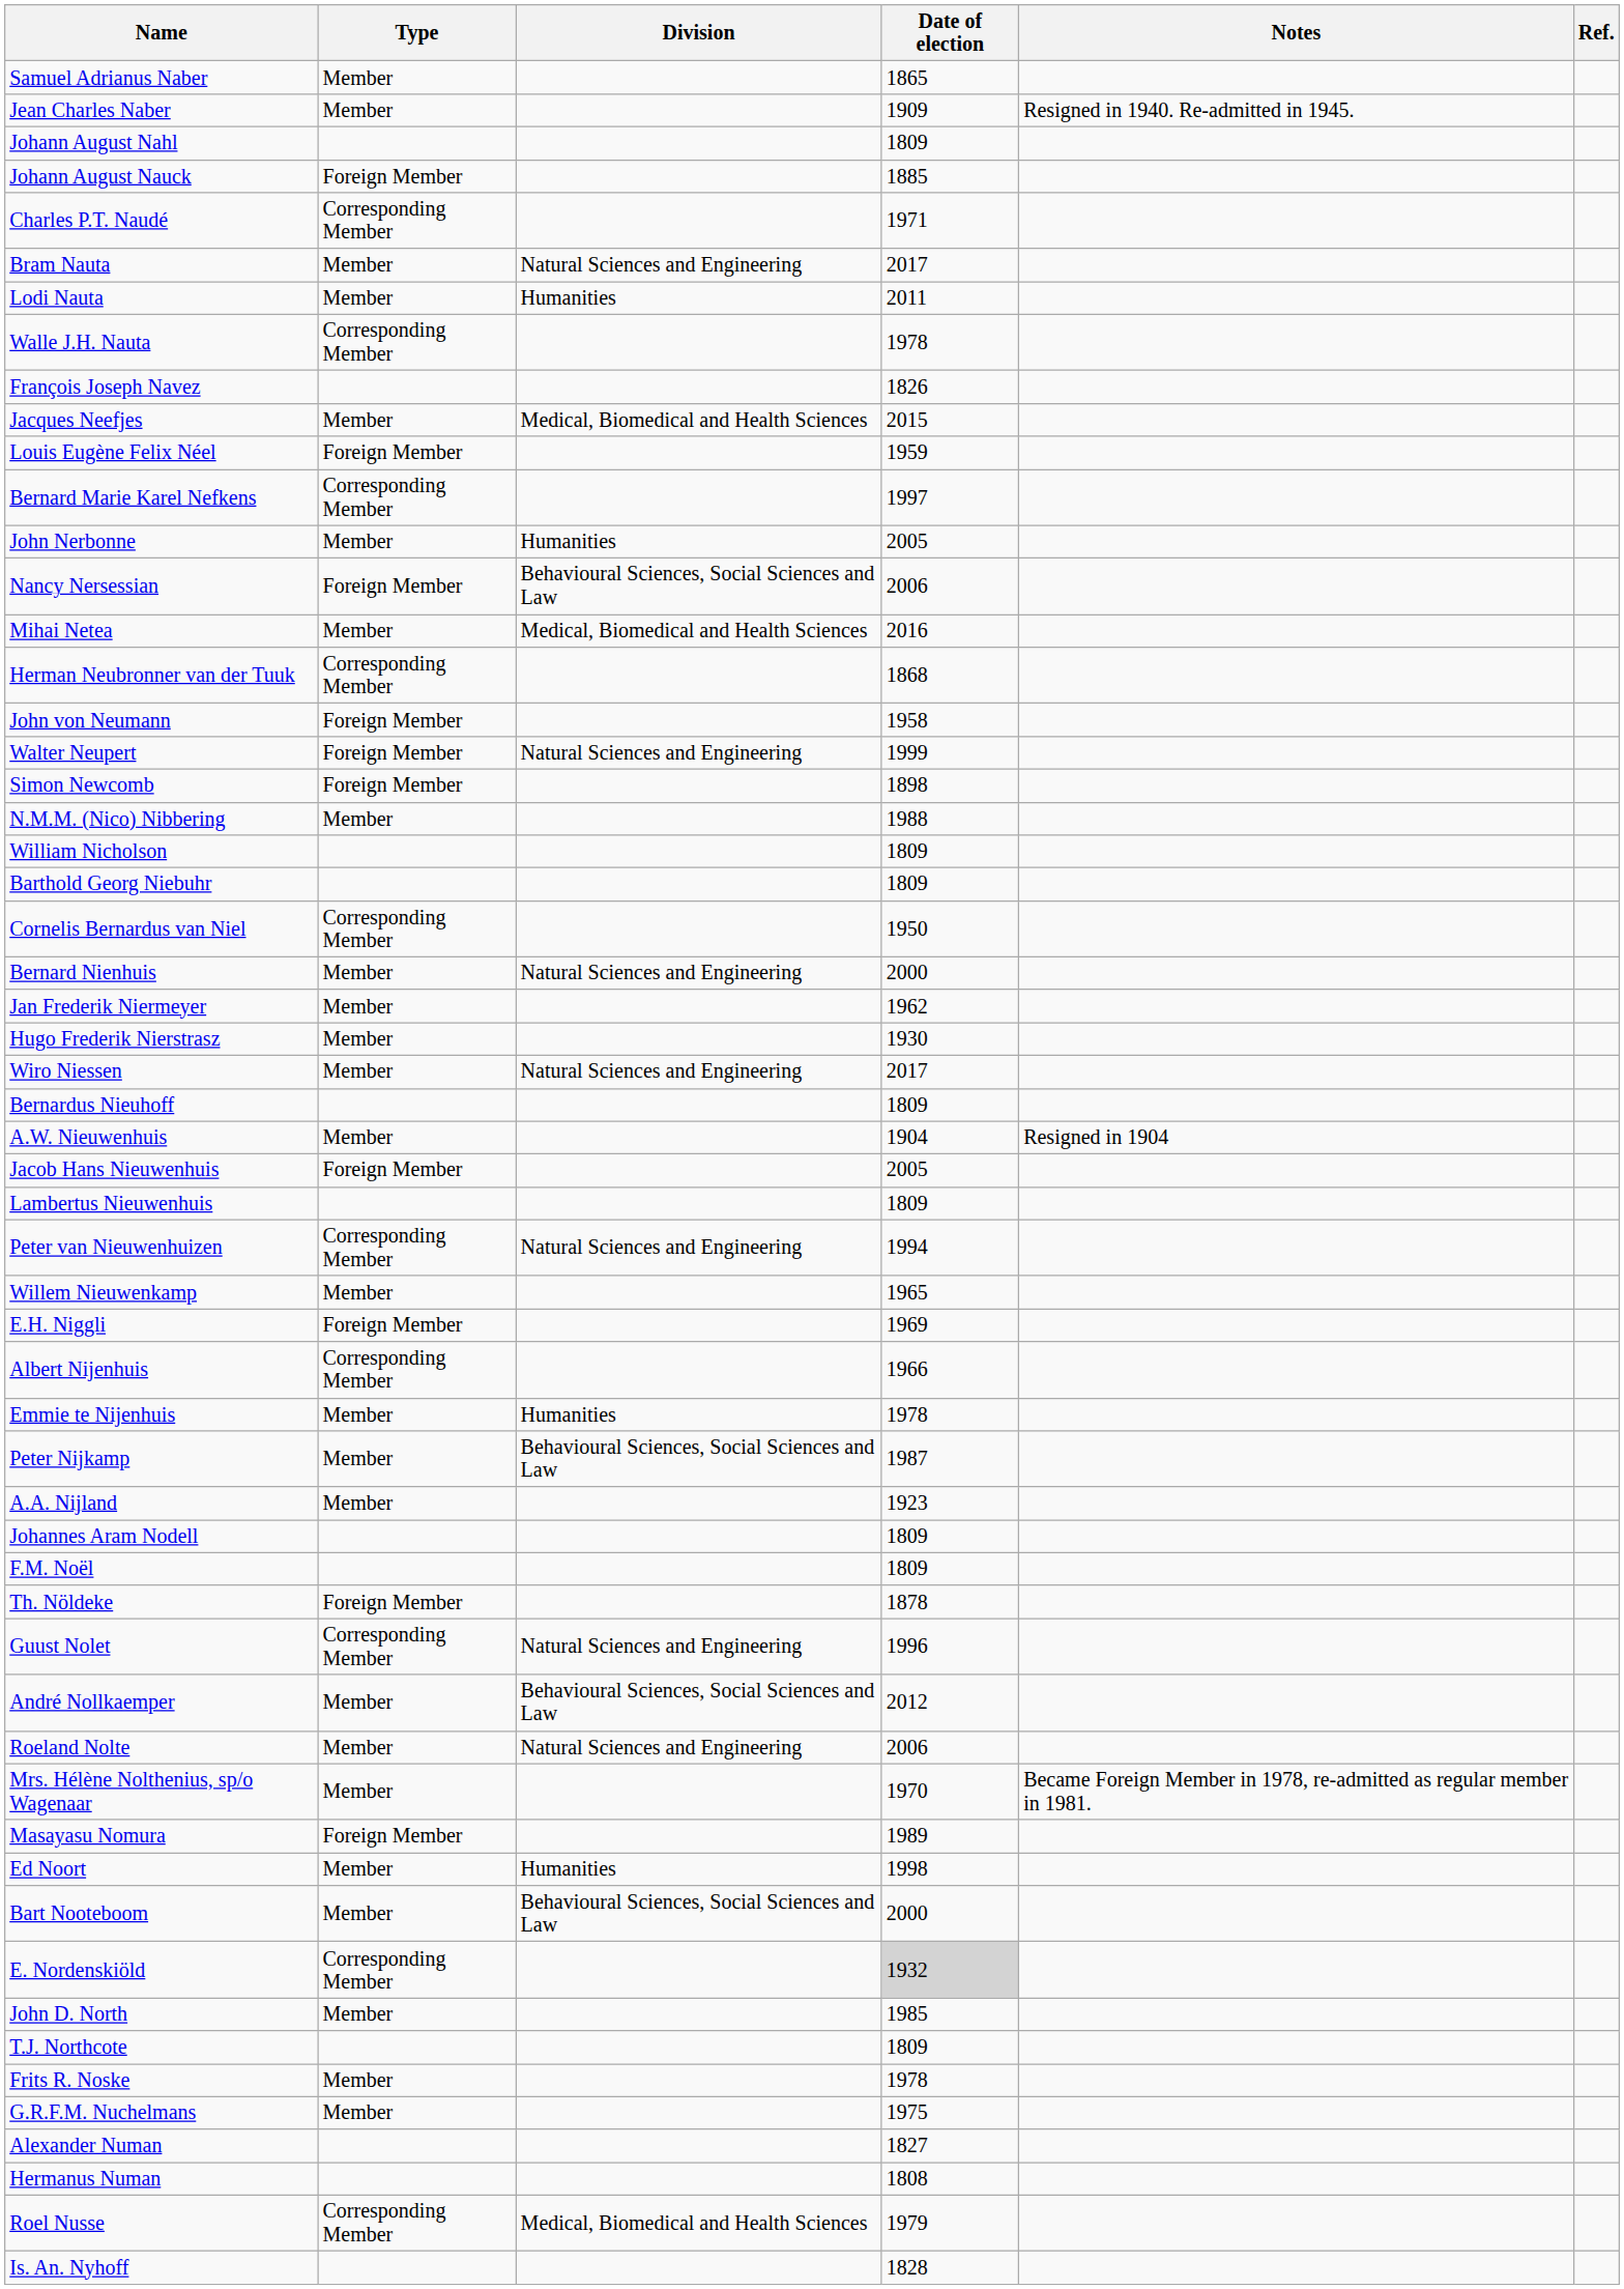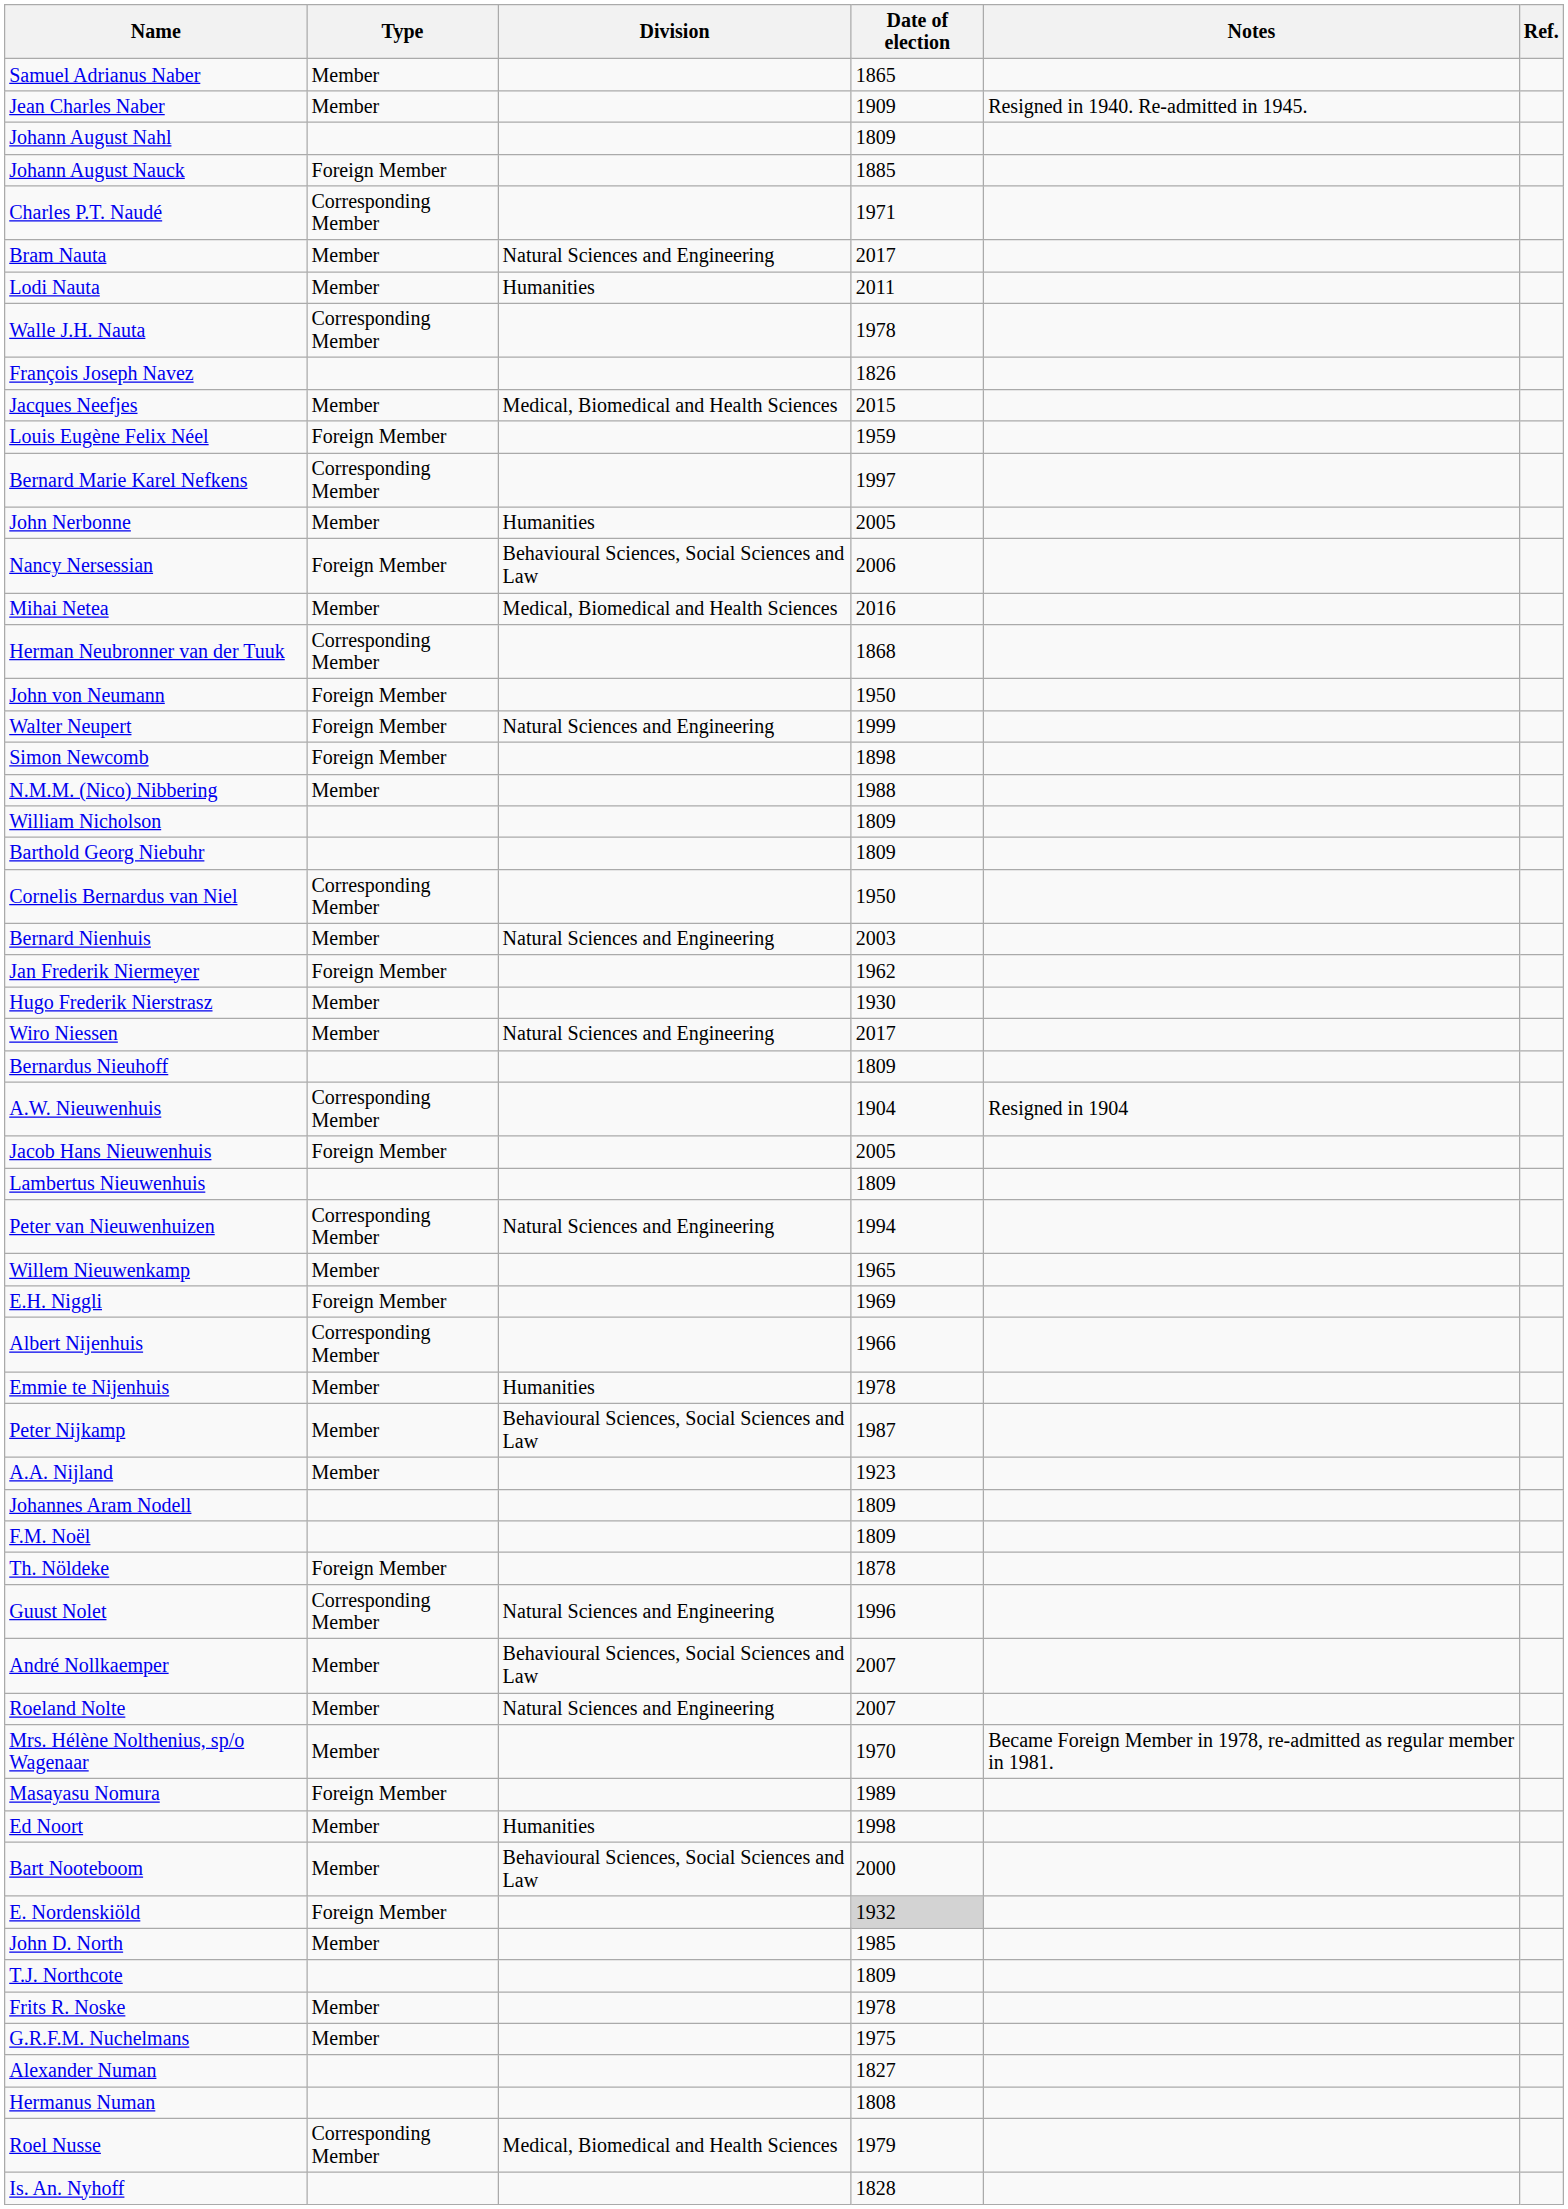John von Neumann | Date of election: 1958 -> 1950
Bernard Nienhuis | Date of election: 2000 -> 2003
Jan Frederik Niermeyer | Type: Member -> Foreign Member
A.W. Nieuwenhuis | Type: Member -> Corresponding Member
André Nollkaemper | Date of election: 2012 -> 2007
Roeland Nolte | Date of election: 2006 -> 2007
E. Nordenskiöld | Type: Corresponding Member -> Foreign Member
